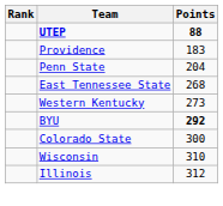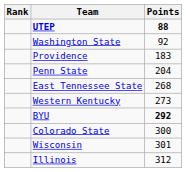+ row: Washington State | 92
Wisconsin | Points: 310 -> 301
